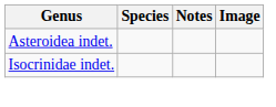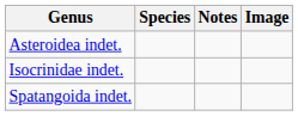+ row: Spatangoida indet.
